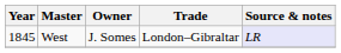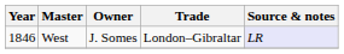West | Year: 1845 -> 1846
